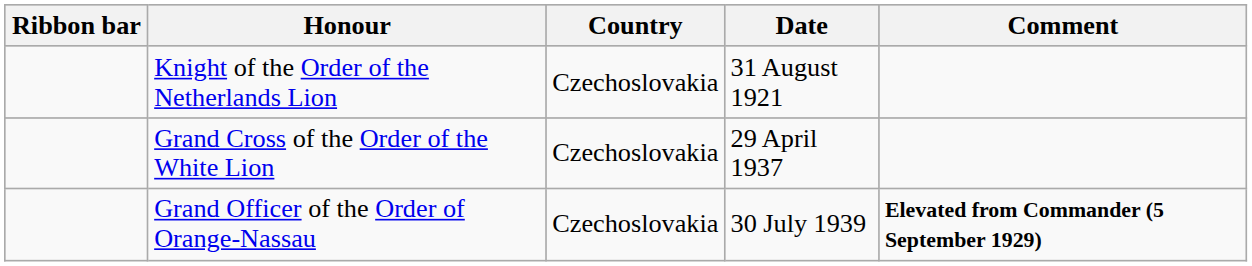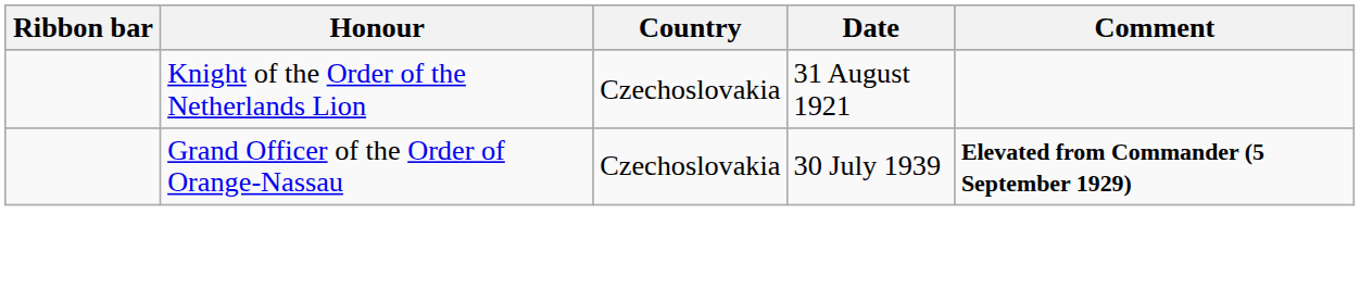- row: Grand Cross of the Order of the White Lion | Czechoslovakia | 29 April 1937
